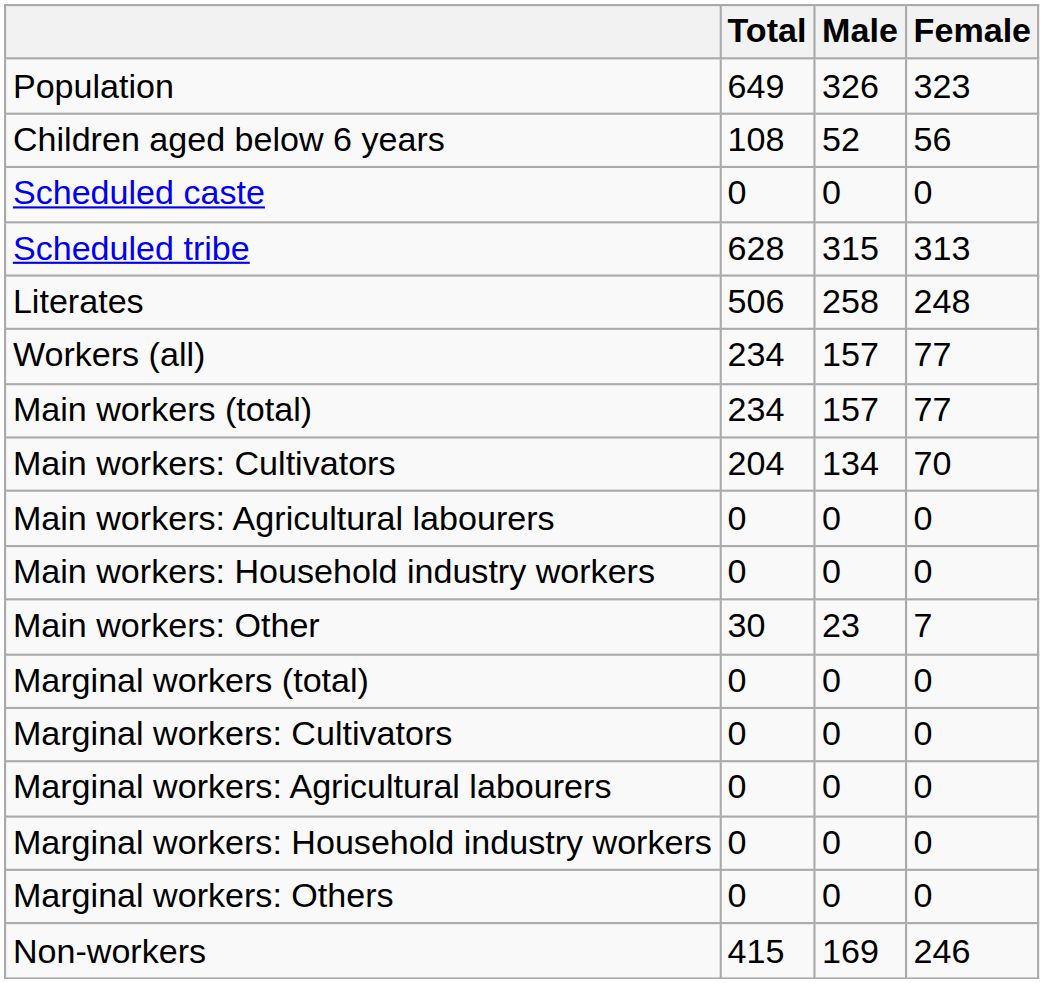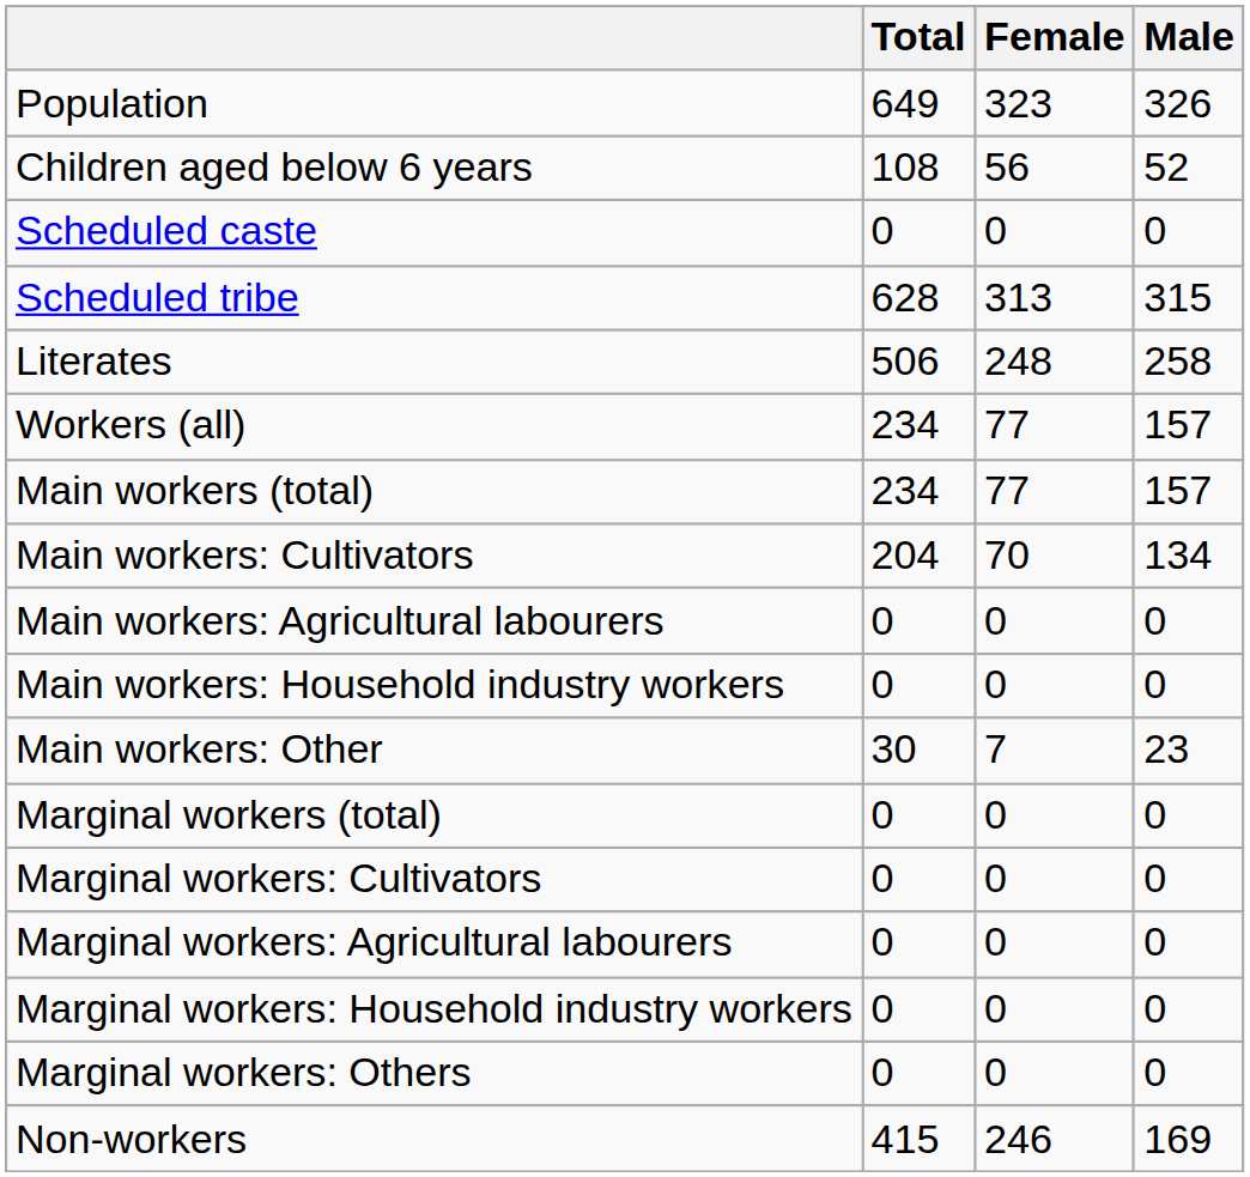columns swapped: Male <-> Female
